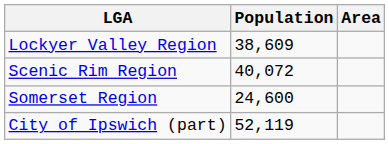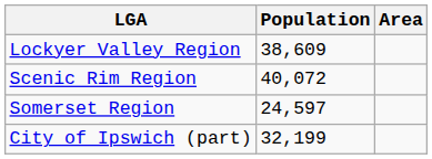Somerset Region | Population: 24,600 -> 24,597
City of Ipswich (part) | Population: 52,119 -> 32,199
